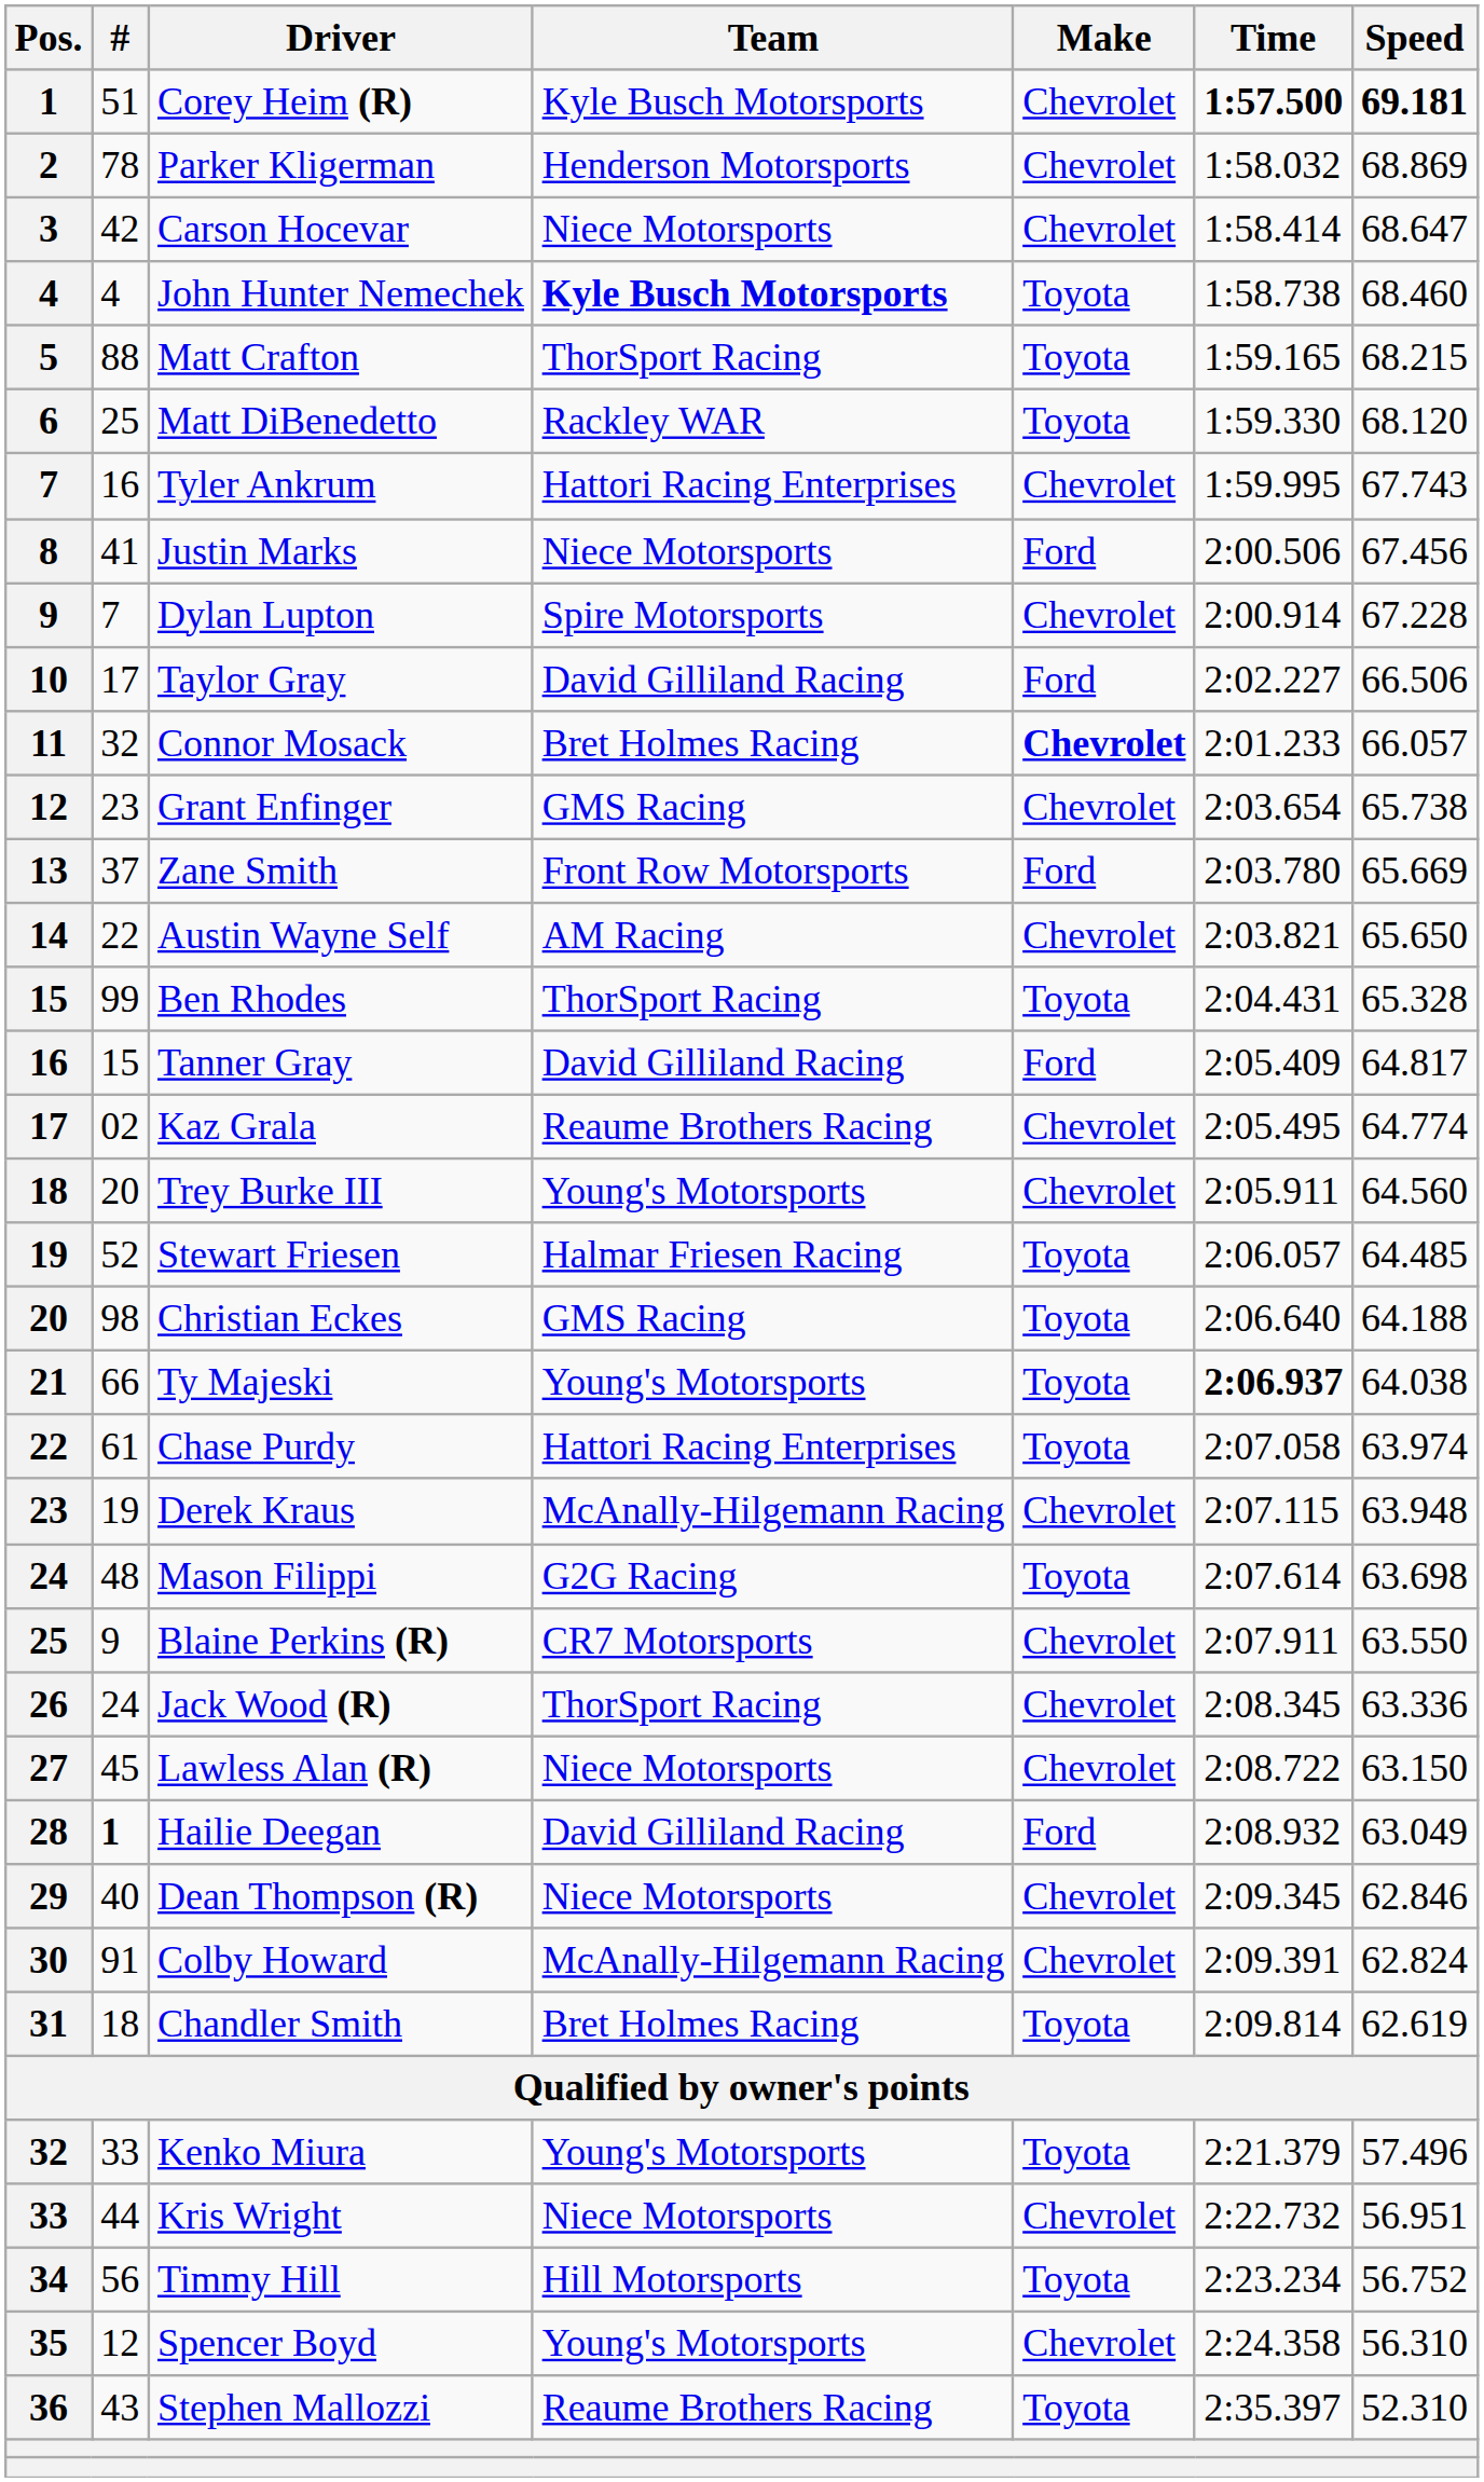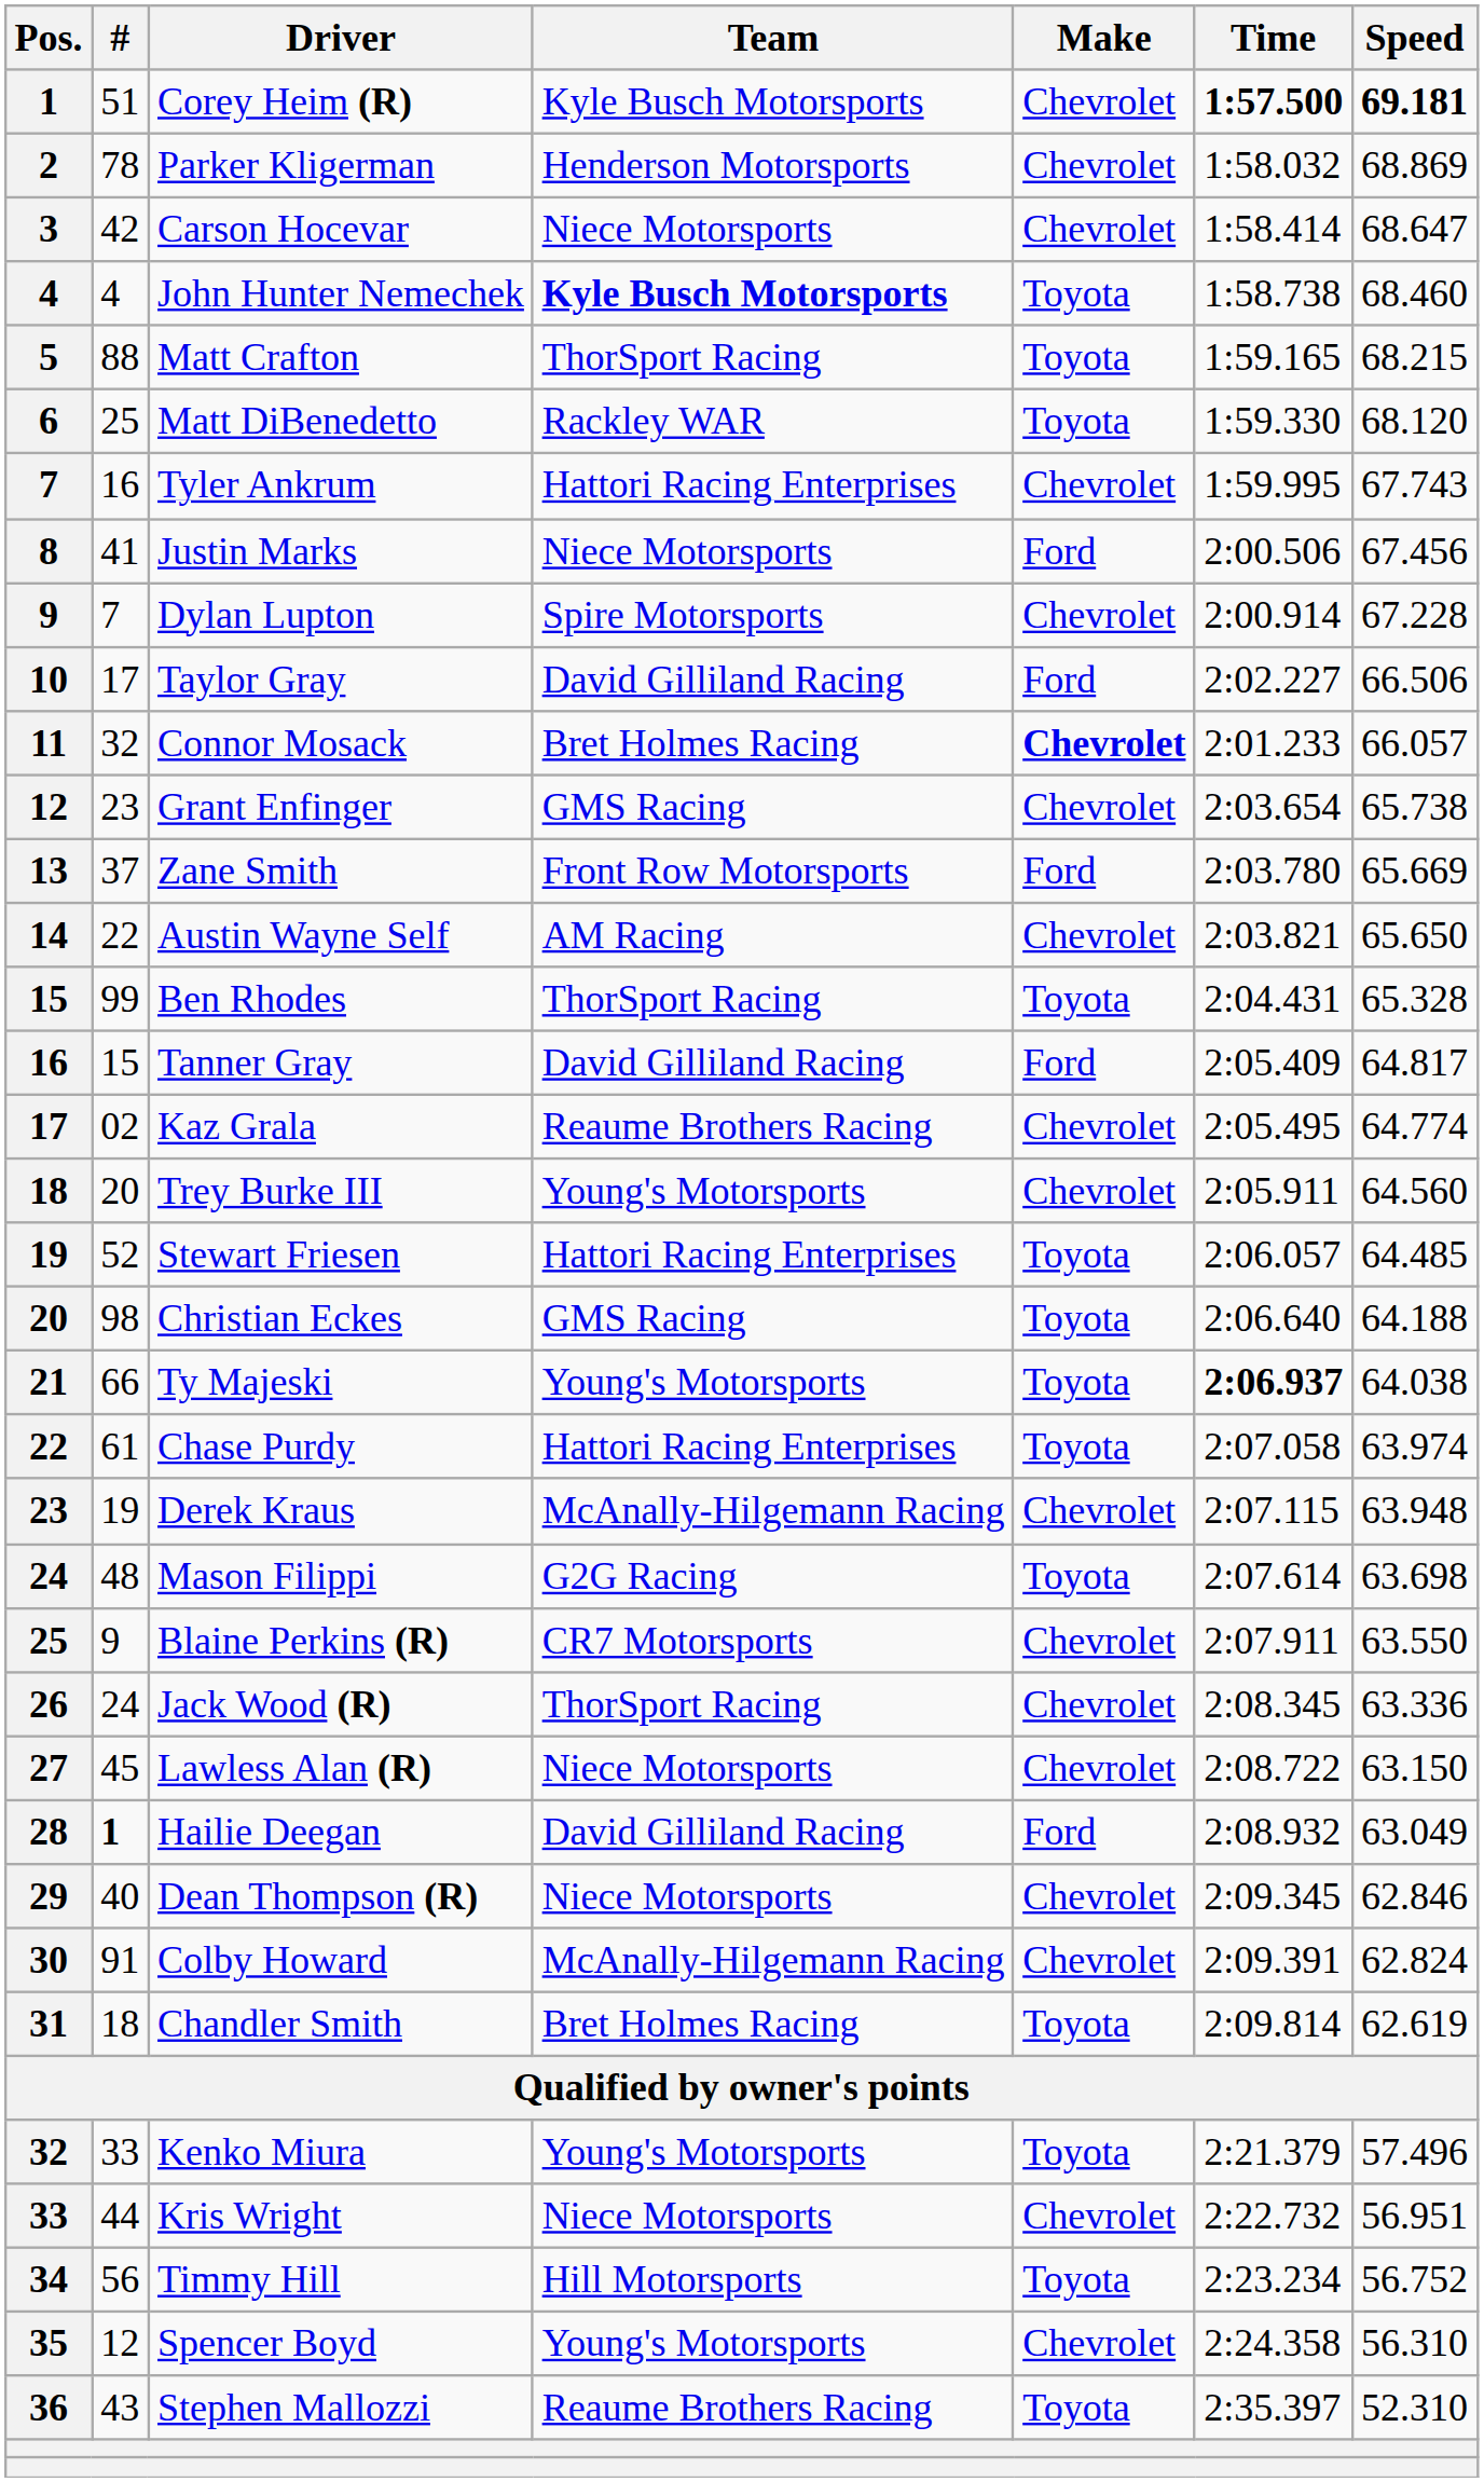Stewart Friesen | Team: Halmar Friesen Racing -> Hattori Racing Enterprises
